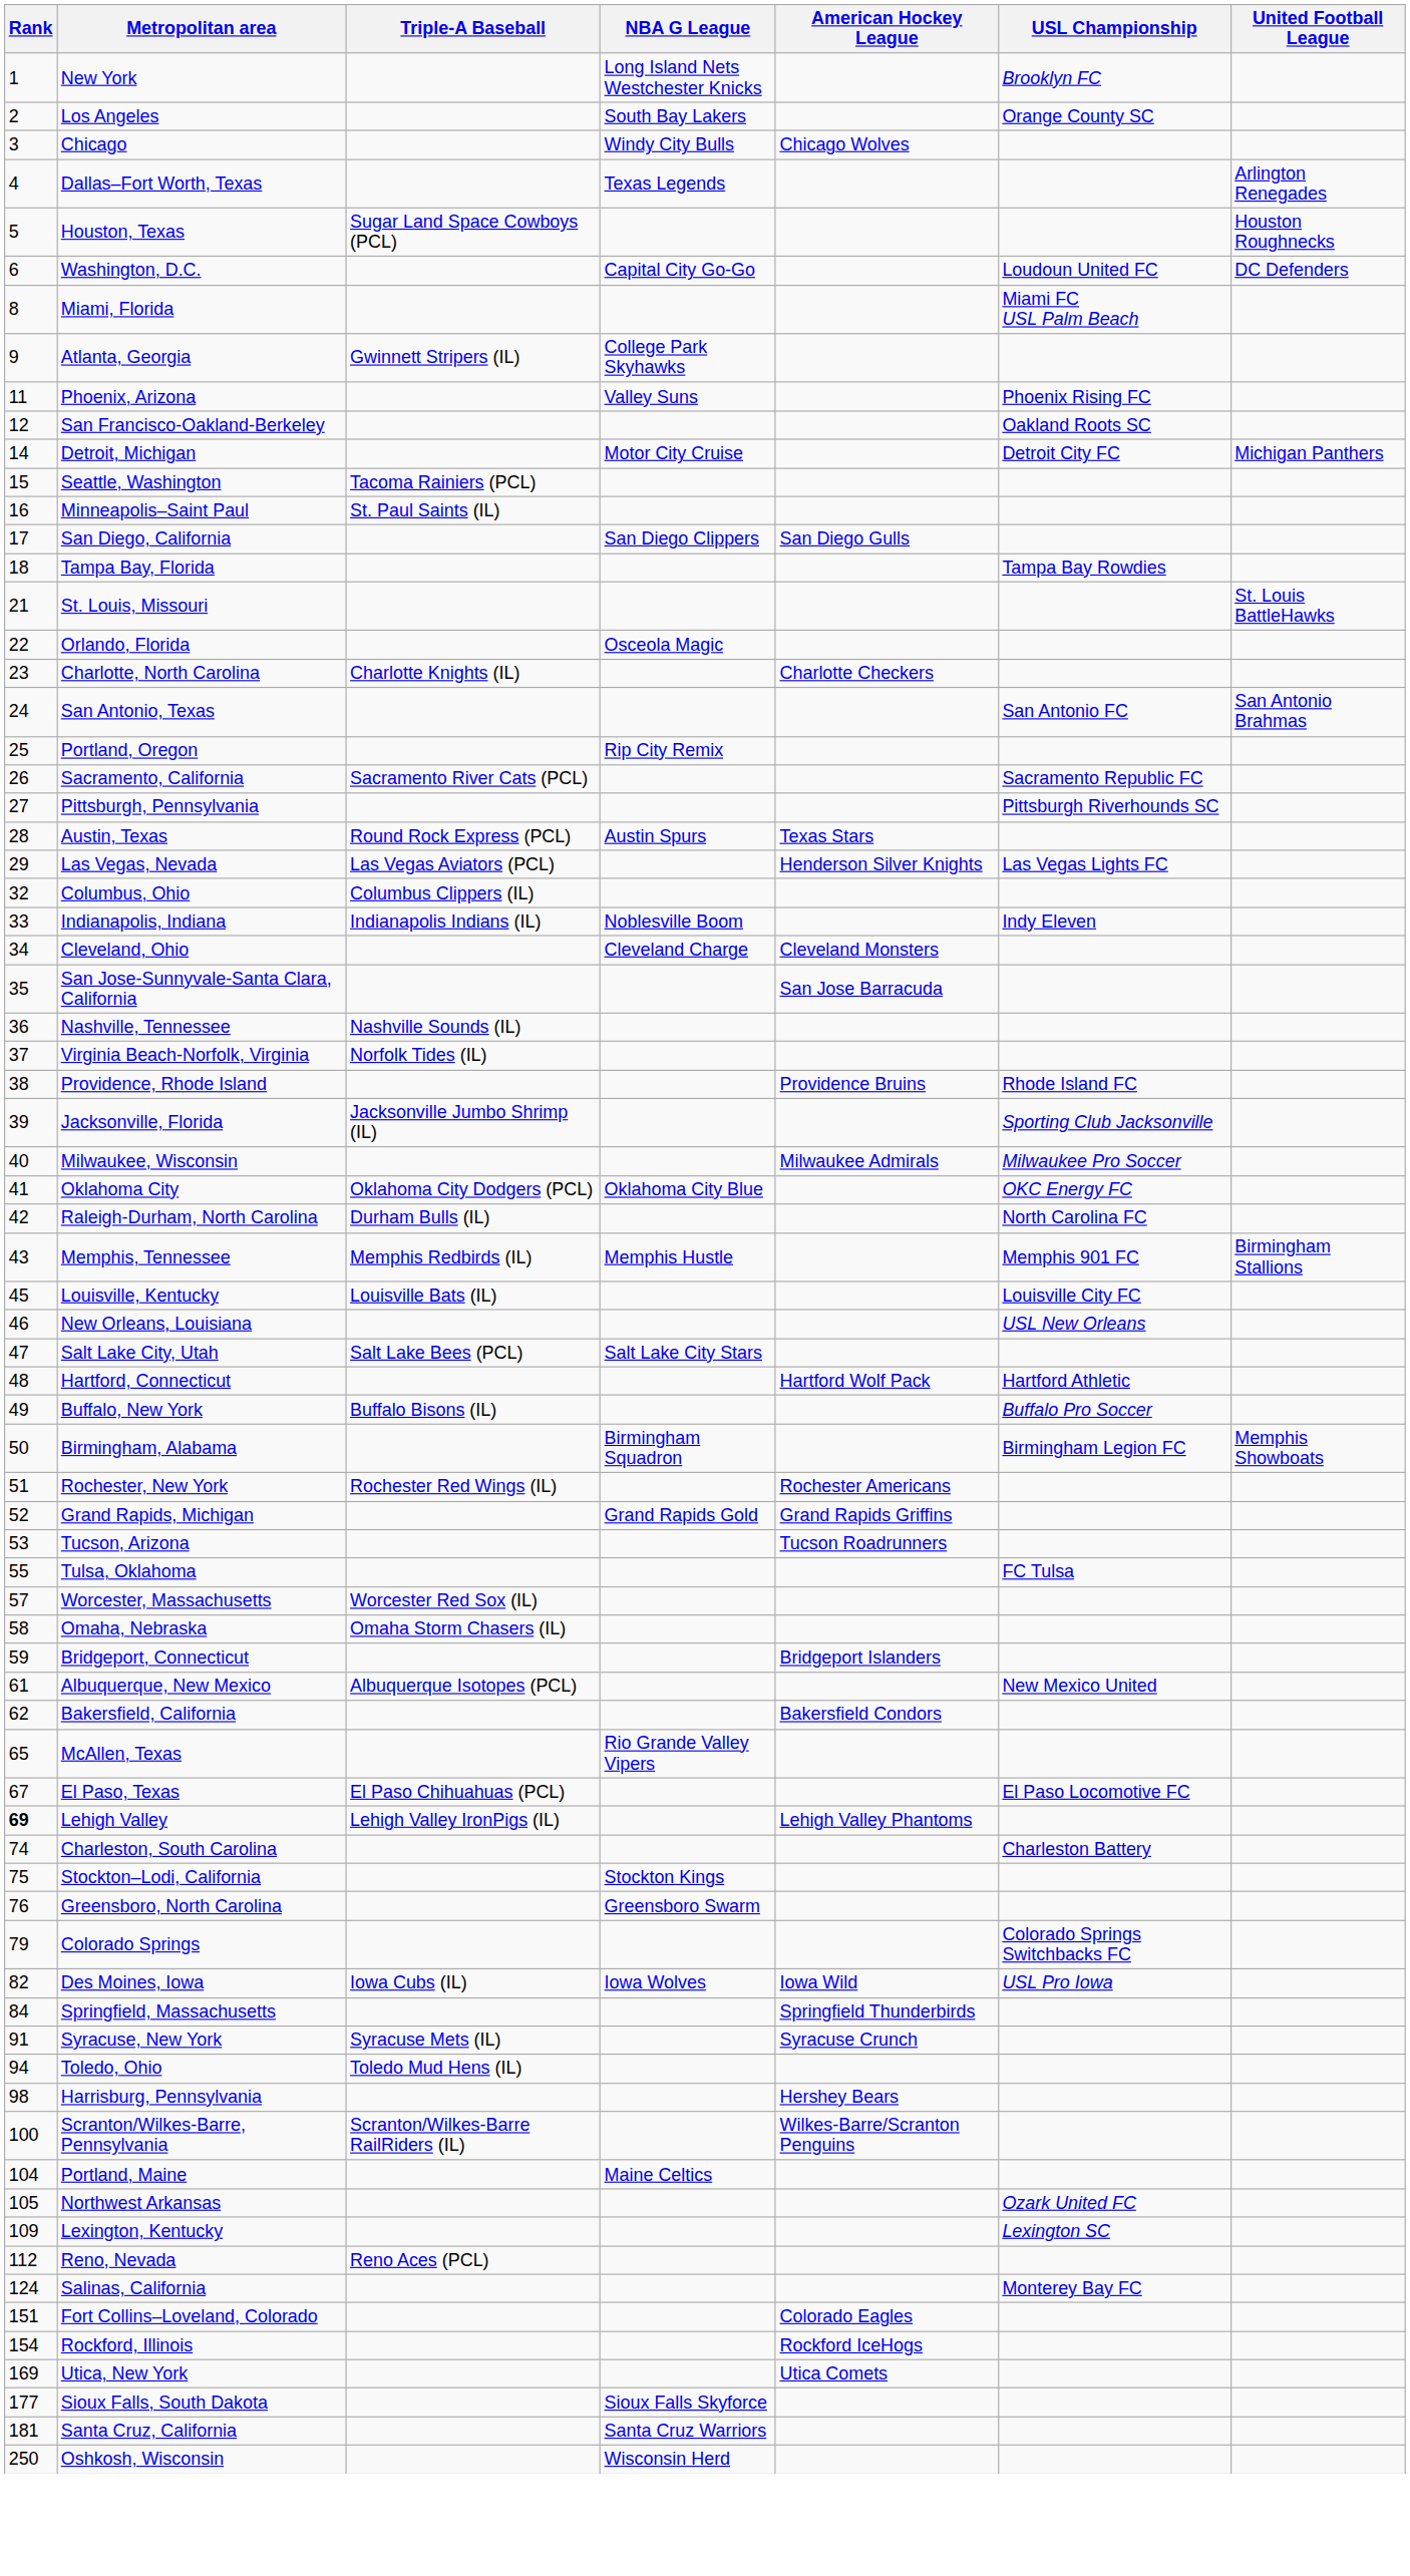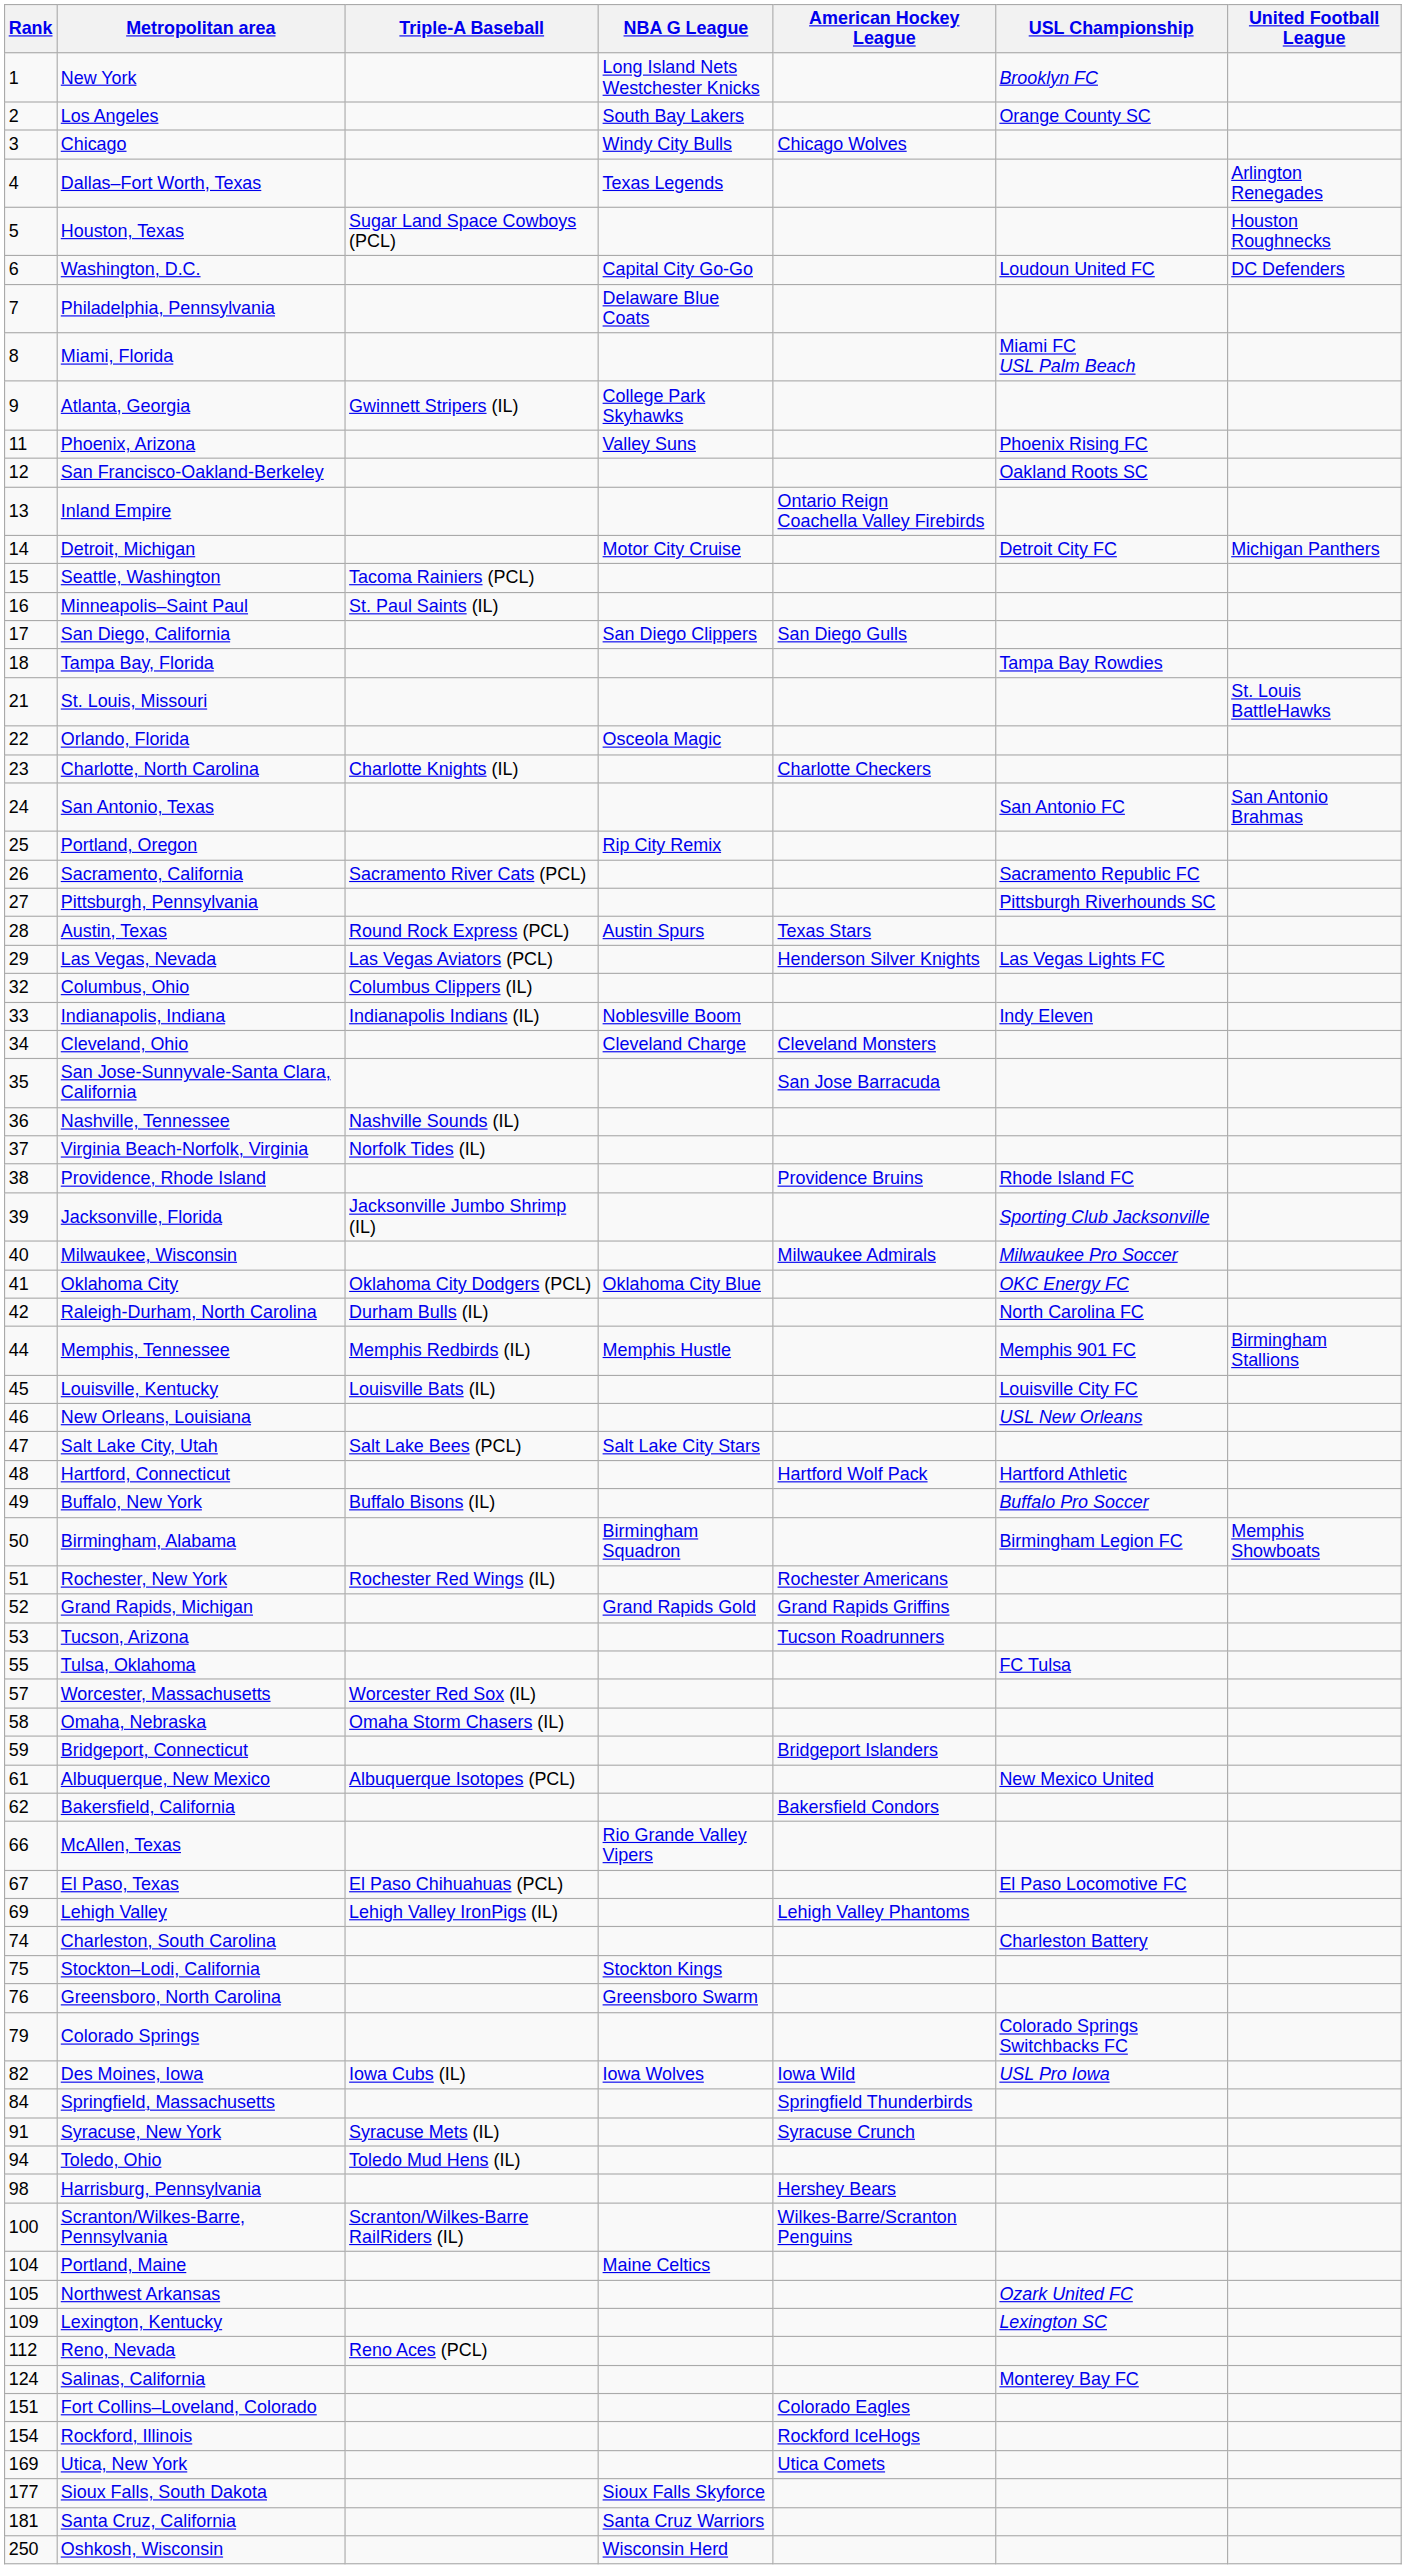+ row: 7 | Philadelphia, Pennsylvania | Delaware Blue Coats
+ row: 13 | Inland Empire | Ontario Reign Coachella Valley Firebirds
Memphis, Tennessee | Rank: 43 -> 44
McAllen, Texas | Rank: 65 -> 66
Lehigh Valley | Rank: bold -> normal
